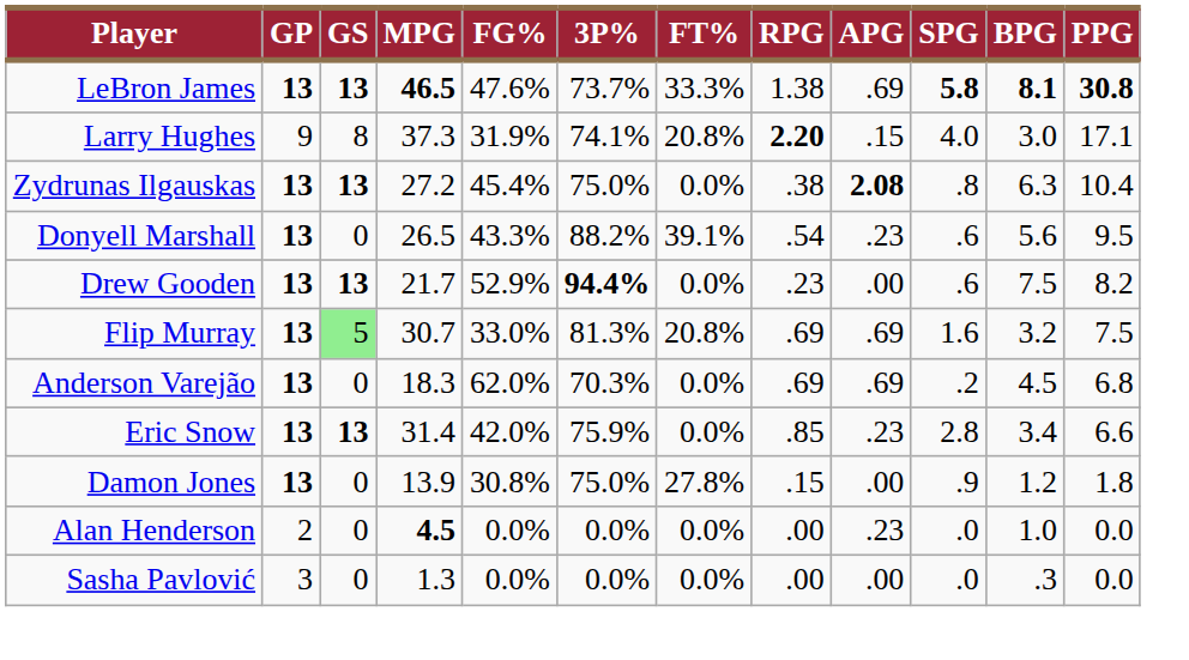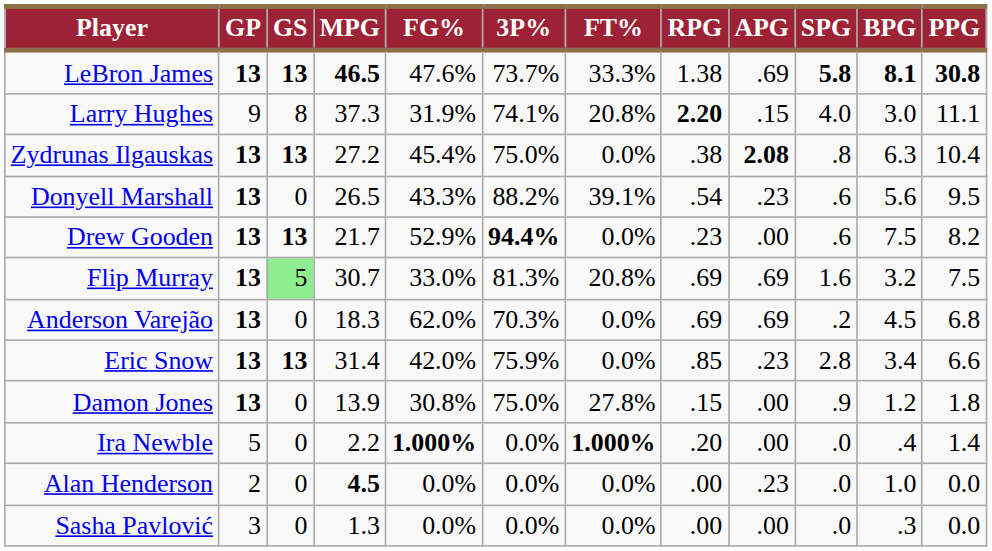Larry Hughes | PPG: 17.1 -> 11.1
+ row: Ira Newble | 5 | 0 | 2.2 | 1.000% | 0.0% | 1.000% | .20 | .00 | .0 | .4 | 1.4
